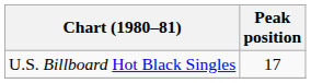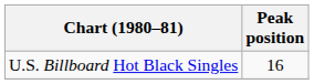U.S. Billboard Hot Black Singles | Peak position: 17 -> 16
